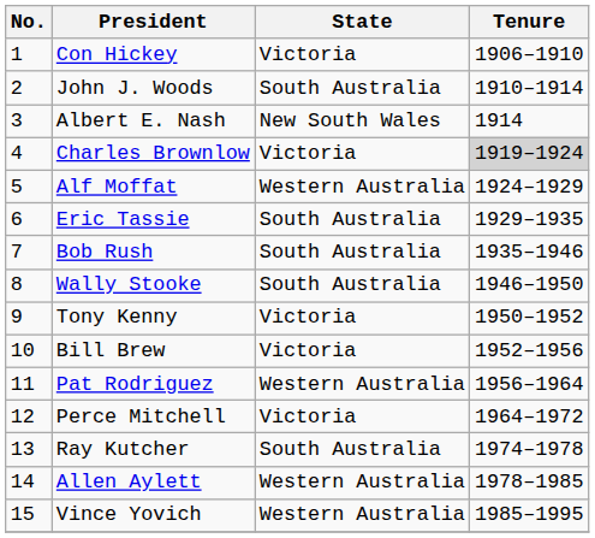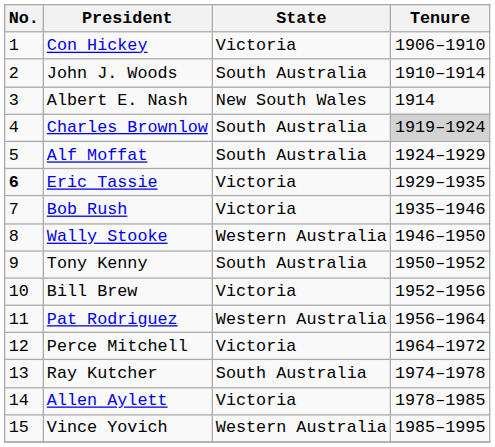Charles Brownlow | State: Victoria -> South Australia
Alf Moffat | State: Western Australia -> South Australia
Eric Tassie | No.: normal -> bold
Eric Tassie | State: South Australia -> Victoria
Bob Rush | State: South Australia -> Victoria
Wally Stooke | State: South Australia -> Western Australia
Tony Kenny | State: Victoria -> South Australia
Allen Aylett | State: Western Australia -> Victoria
